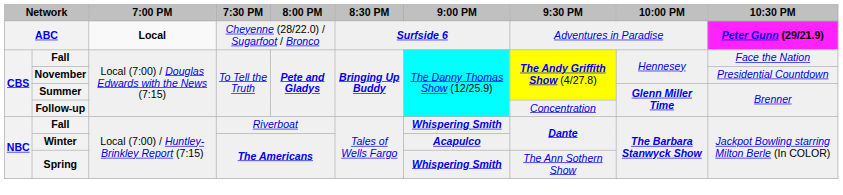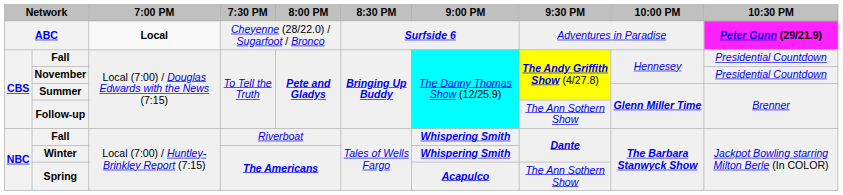Fall / To Tell the Truth | 10:30 PM: Face the Nation -> Presidential Countdown
Follow-up | 9:30 PM: Concentration -> The Ann Sothern Show
Winter | 9:00 PM: Acapulco -> Whispering Smith
Spring | 9:00 PM: Whispering Smith -> Acapulco
